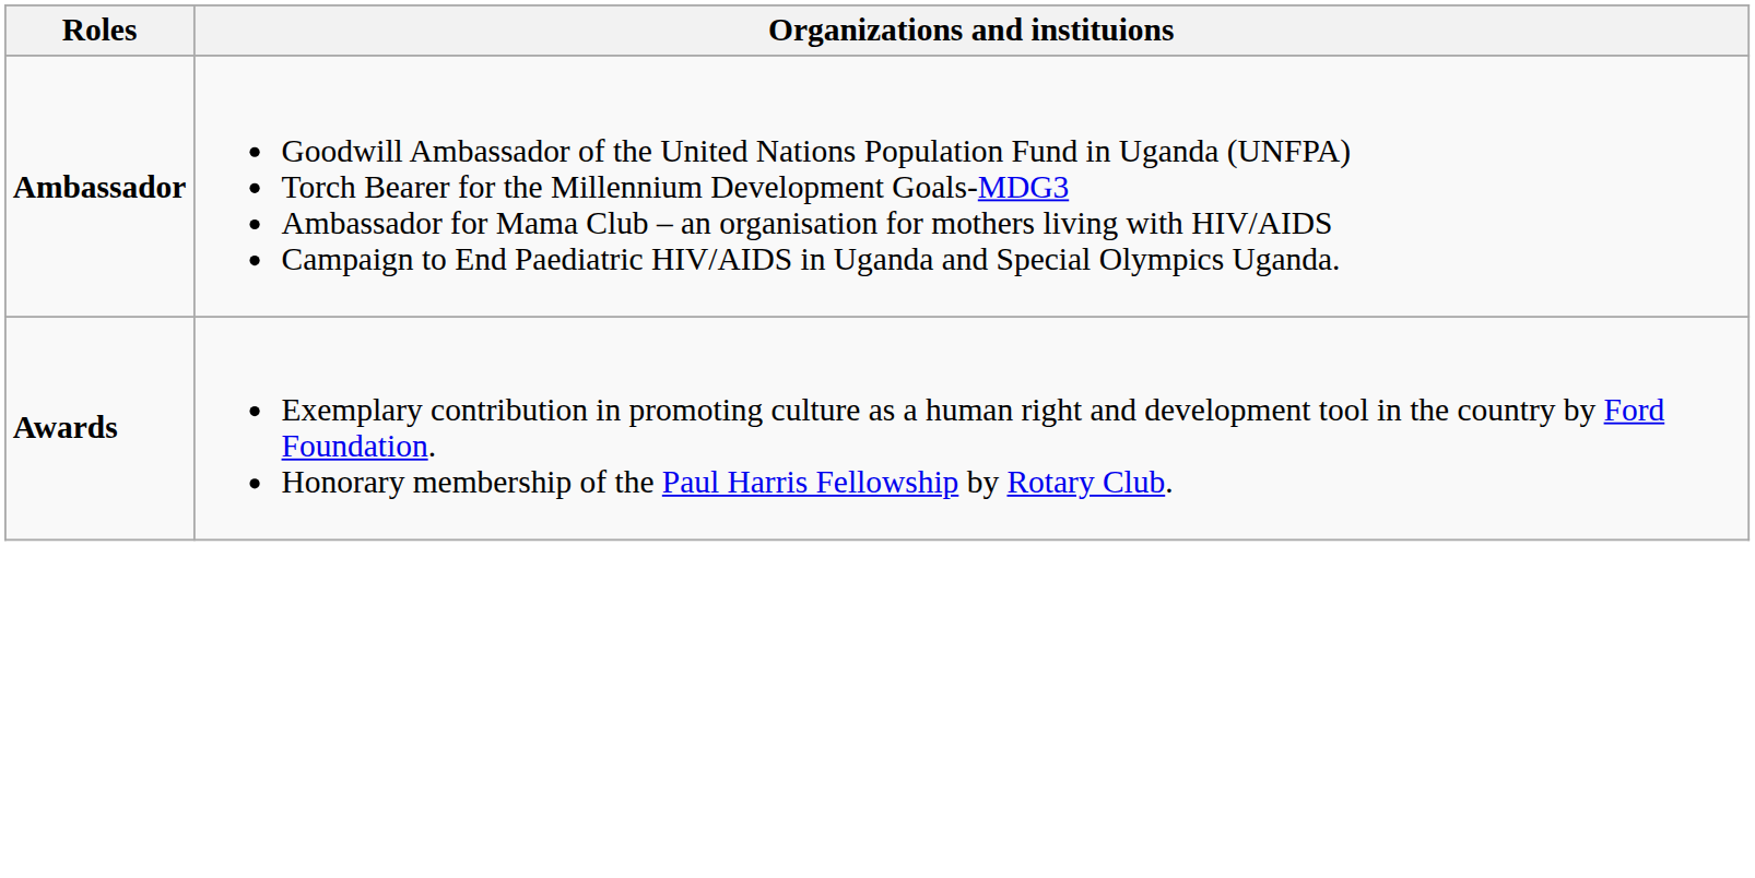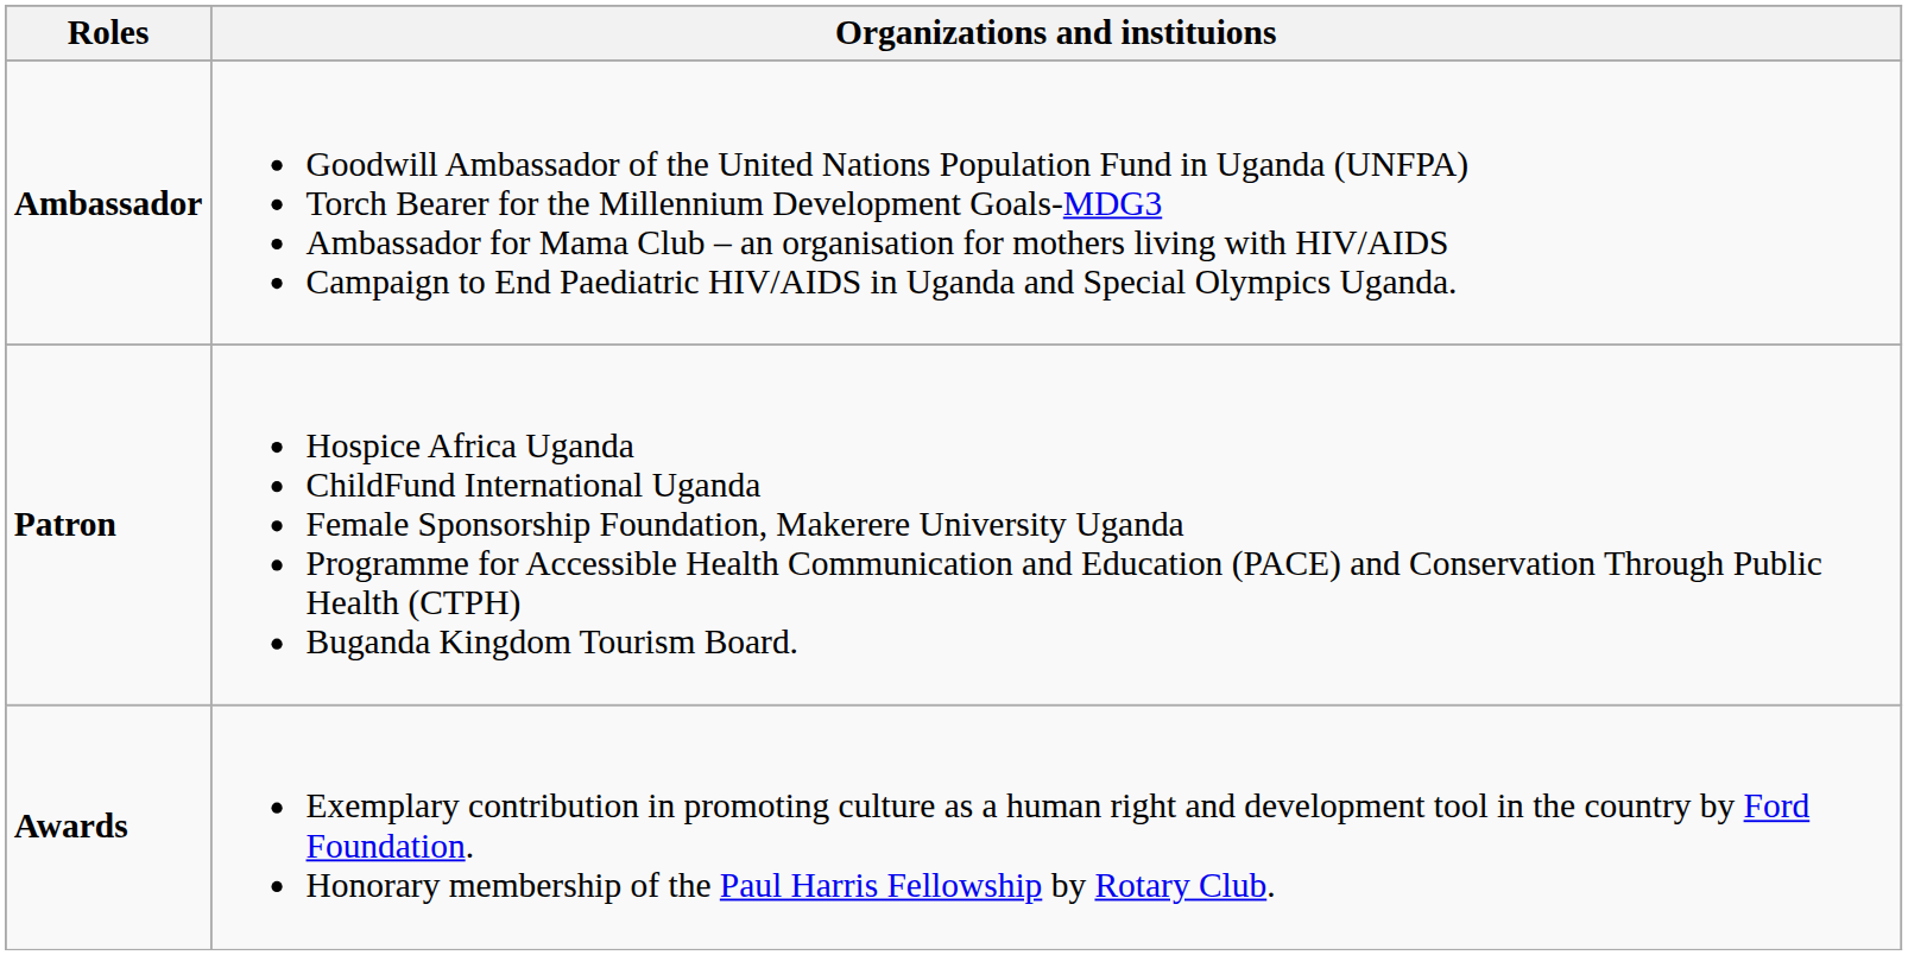+ row: Patron | Hospice Africa Uganda ChildFund International Uganda Female Sponsorship Foundation, Makerere University Uganda Programme for Accessible Health Communication and Education (PACE) and Conservation Through Public Health (CTPH) Buganda Kingdom Tourism Board.
